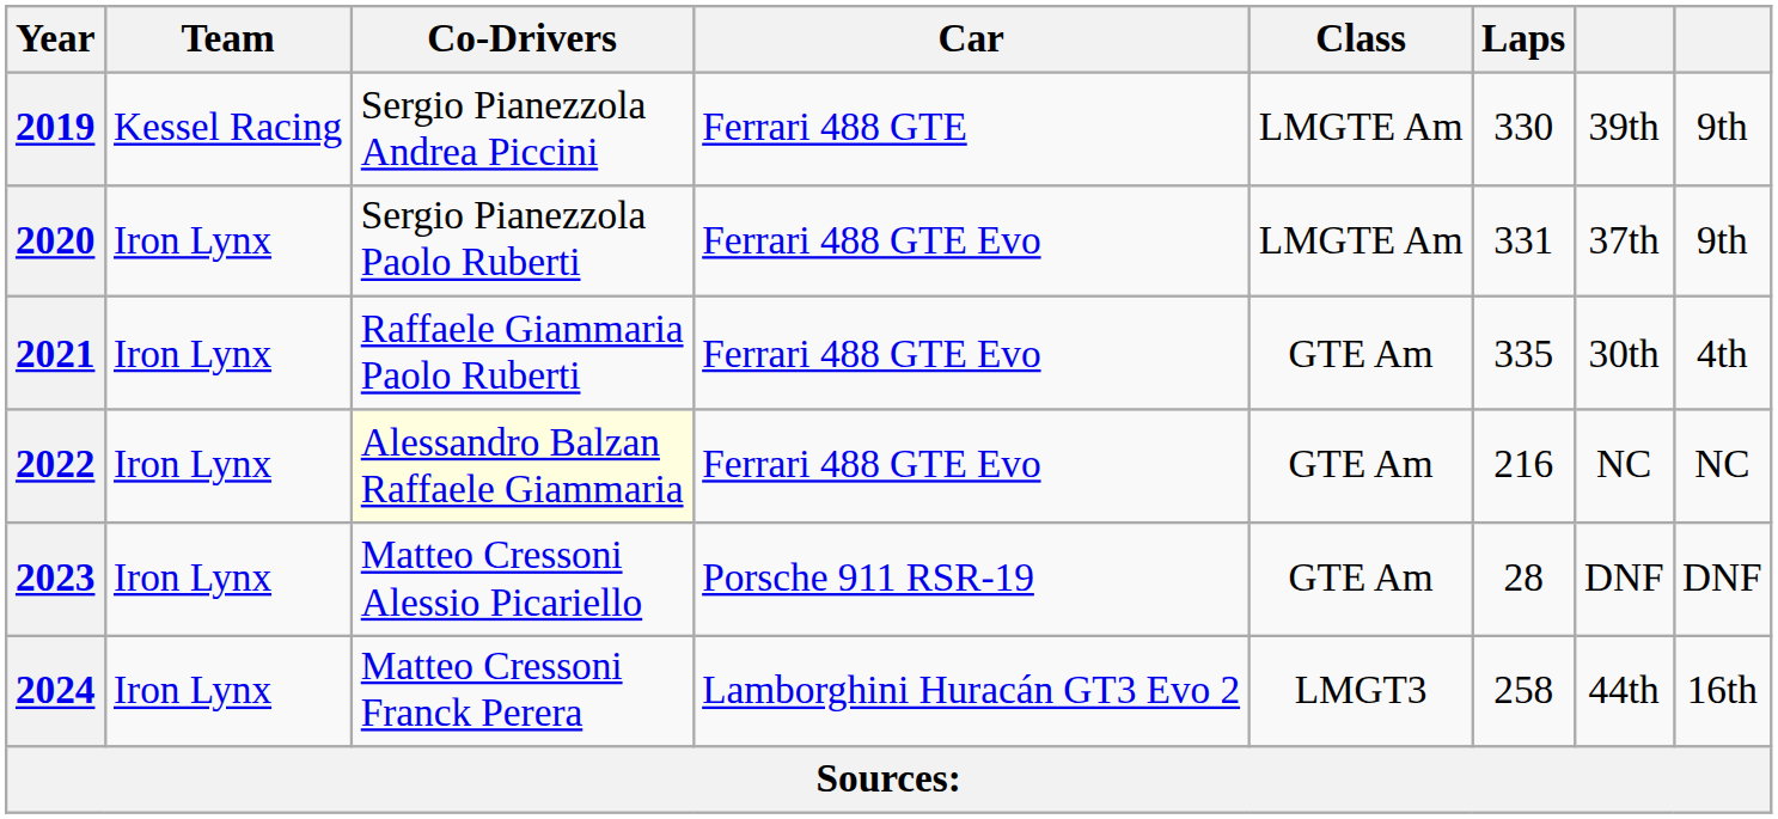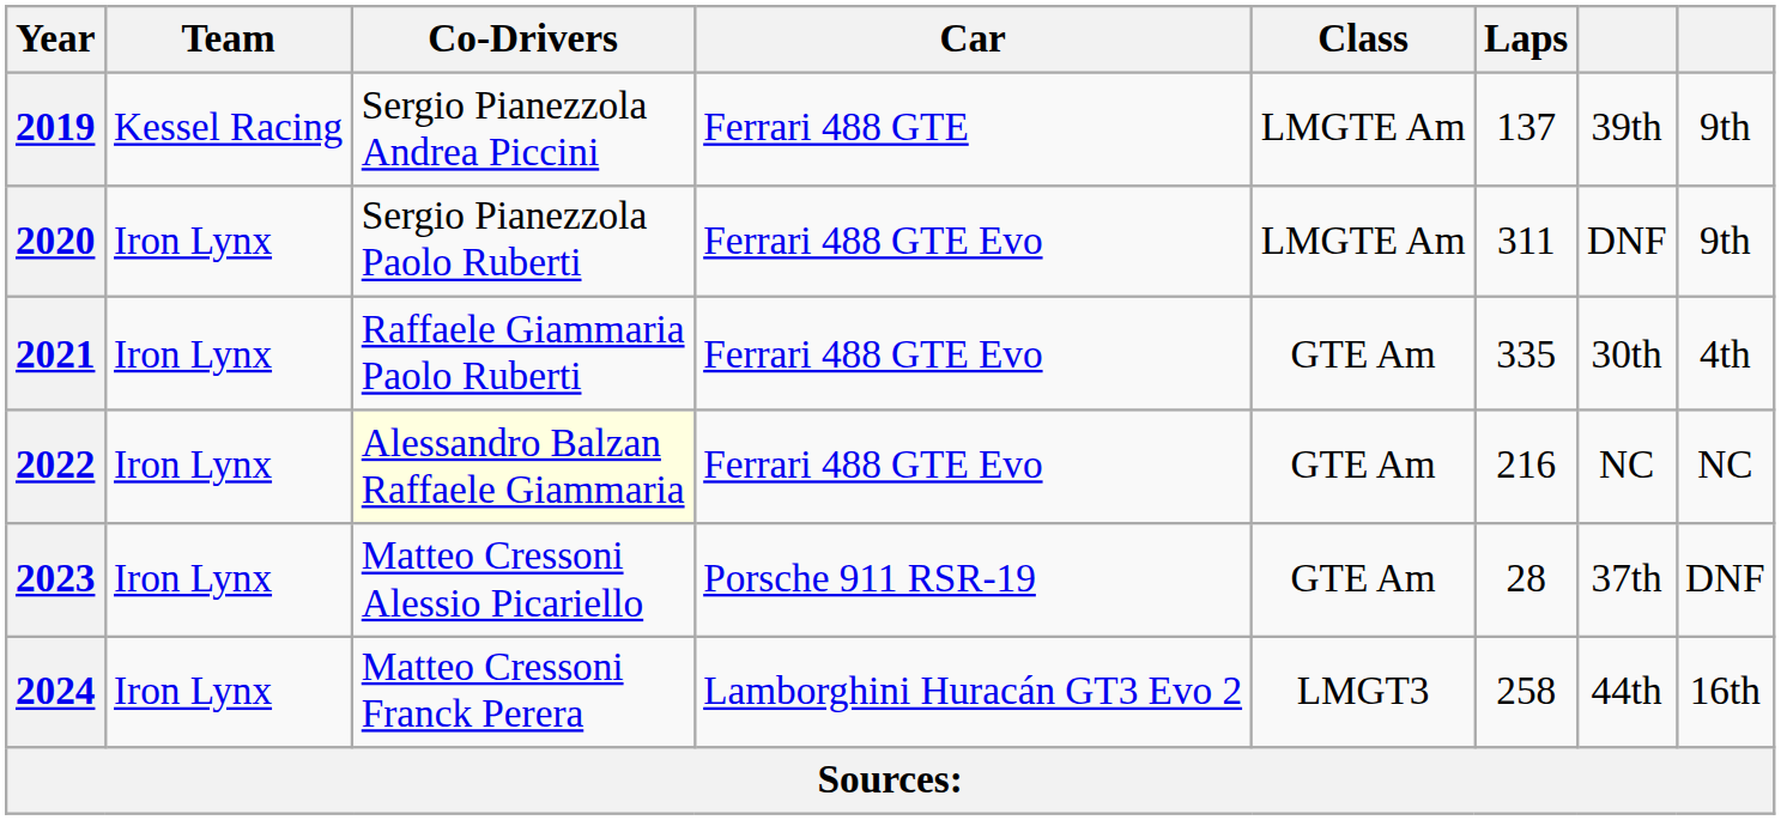2019 | Laps: 330 -> 137
2020 | Laps: 331 -> 311
2020 | column 7: 37th -> DNF
2023 | column 7: DNF -> 37th
